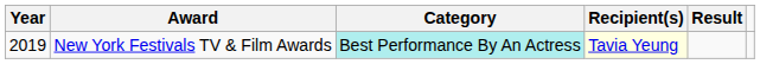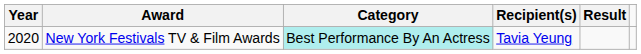New York Festivals TV & Film Awards | Year: 2019 -> 2020
New York Festivals TV & Film Awards | Recipient(s): lightyellow background -> no background
